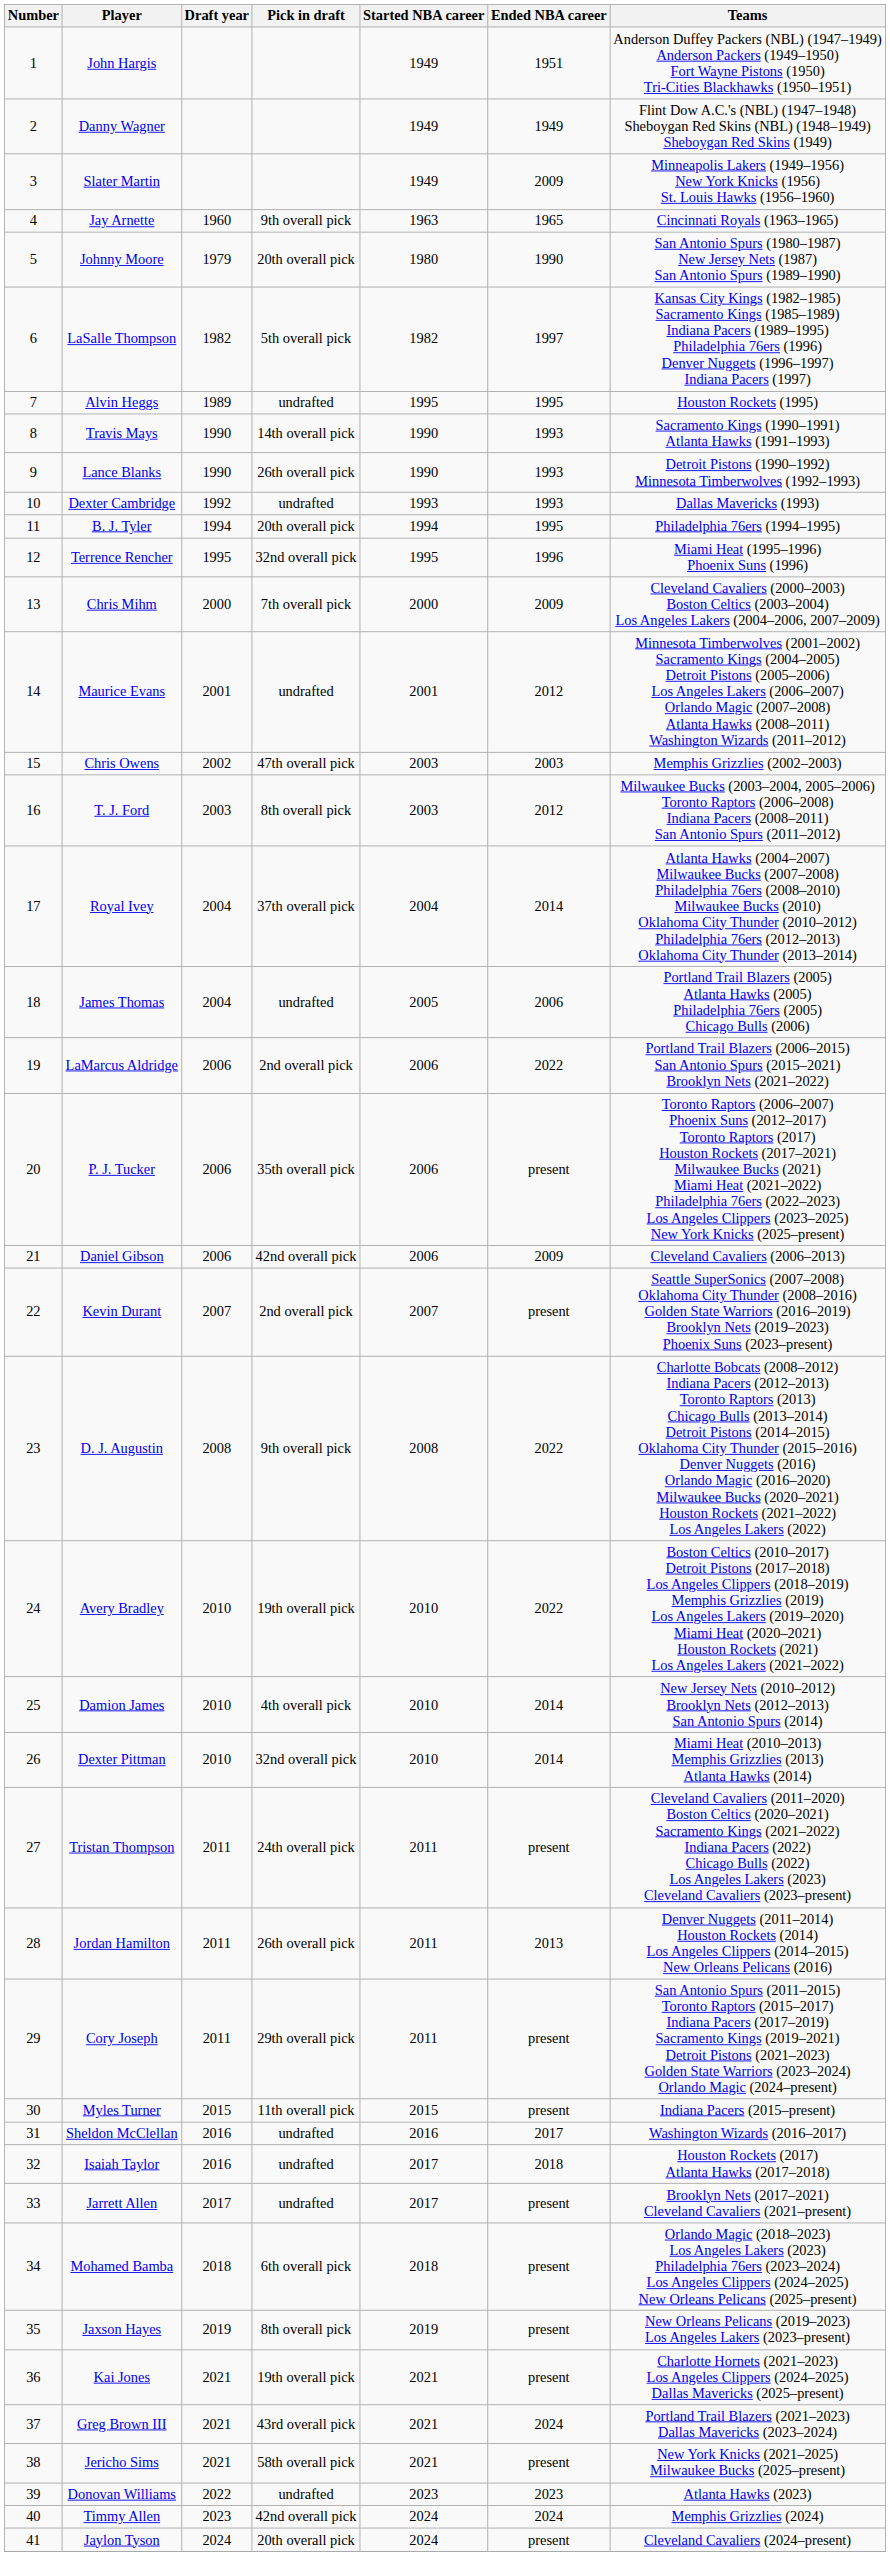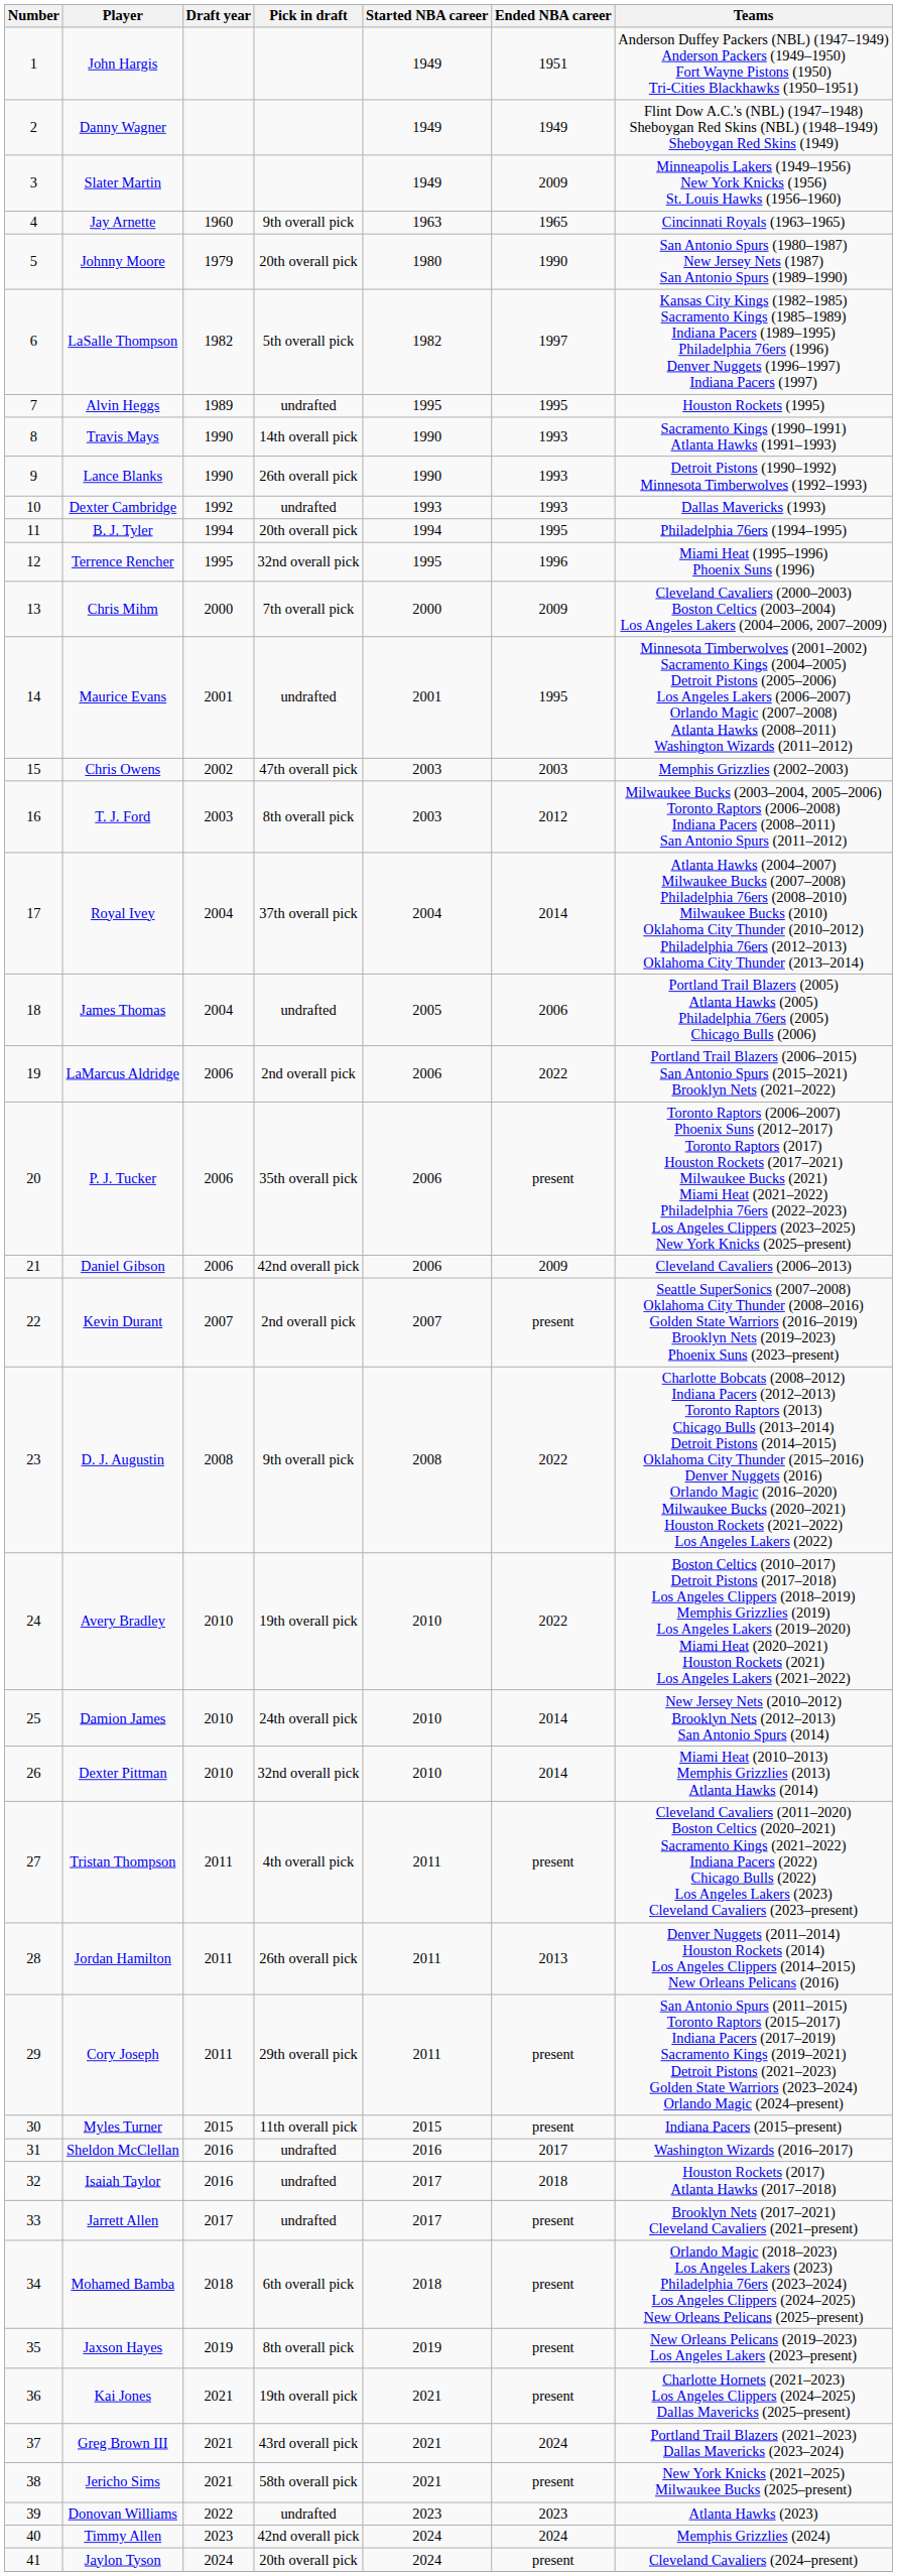Maurice Evans | Ended NBA career: 2012 -> 1995
Damion James | Pick in draft: 4th overall pick -> 24th overall pick
Tristan Thompson | Pick in draft: 24th overall pick -> 4th overall pick
